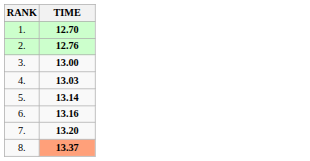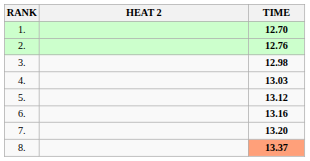+ column: HEAT 2
3. | TIME: 13.00 -> 12.98
5. | TIME: 13.14 -> 13.12
